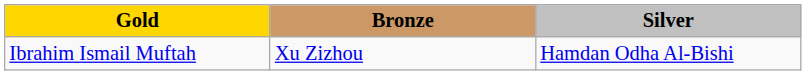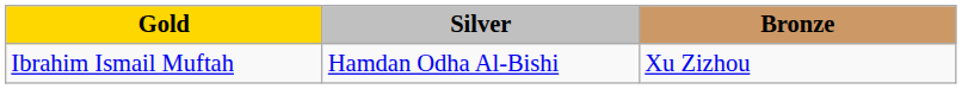columns swapped: Silver <-> Bronze
